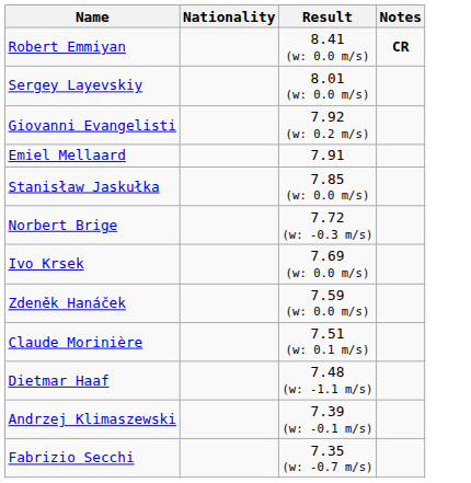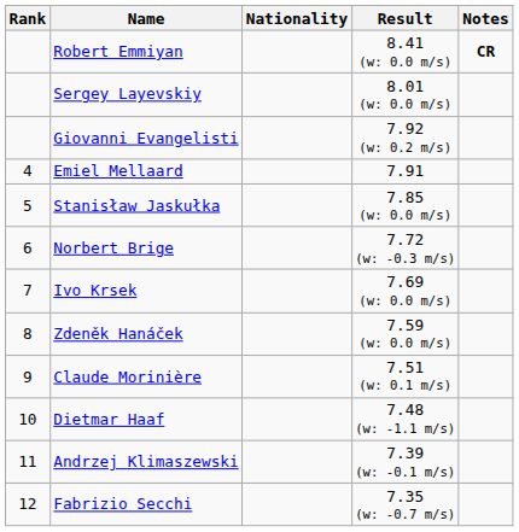+ column: Rank | 4 | 5 | 6 | 7 | 8 | 9 | 10 | 11 | 12
